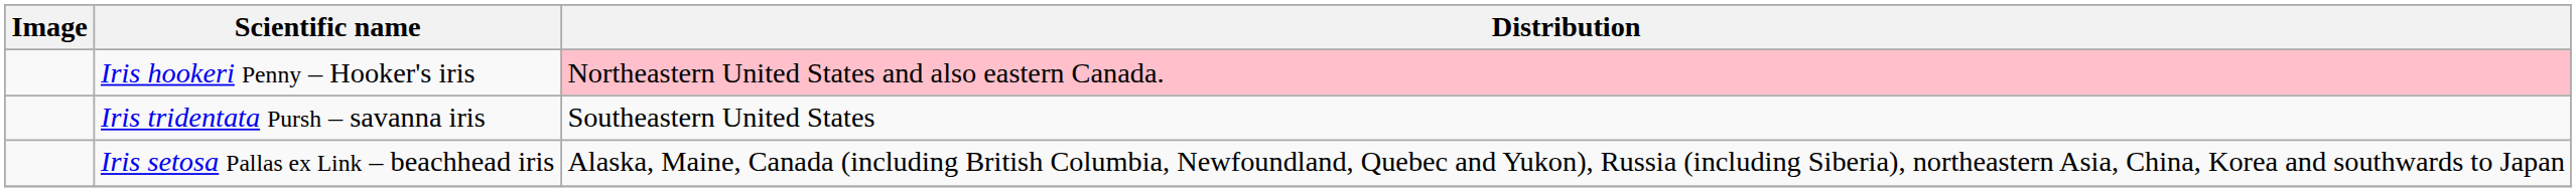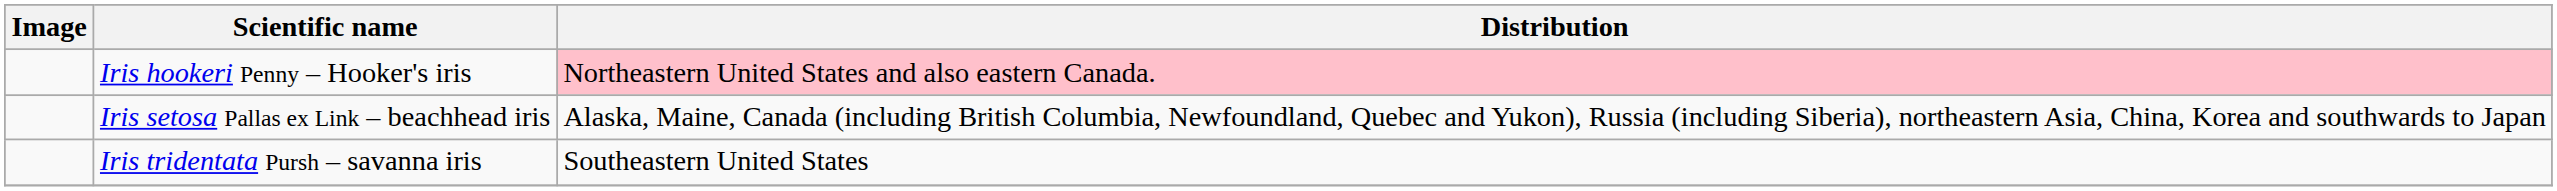rows swapped: Iris setosa Pallas ex Link – beachhead iris <-> Iris tridentata Pursh – savanna iris
